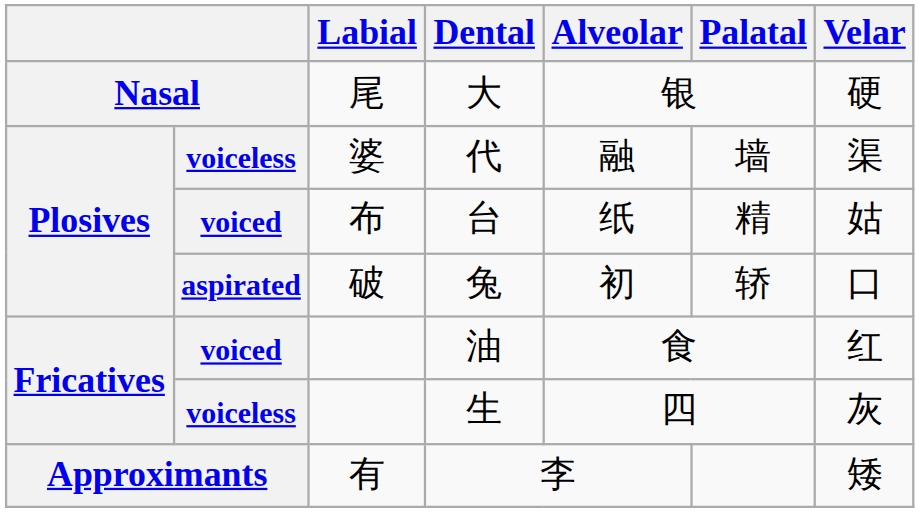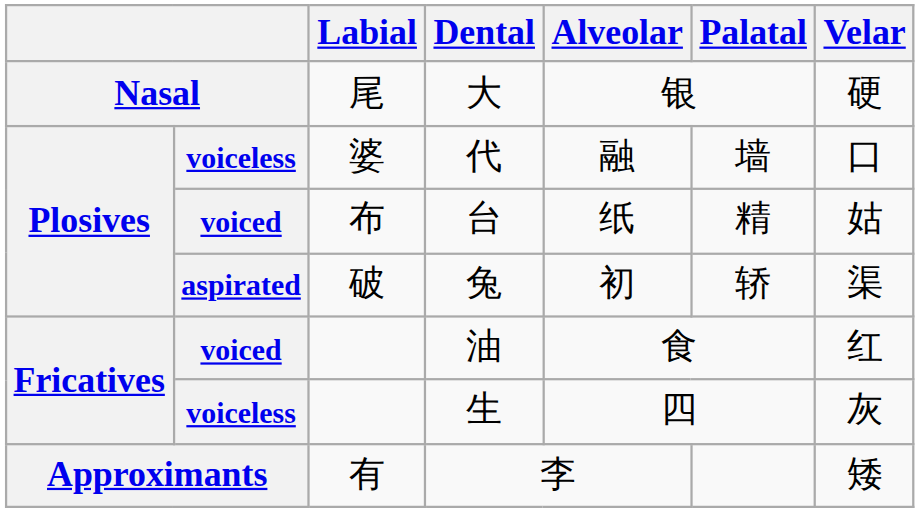代 | Velar: 渠 -> 口
兔 | Velar: 口 -> 渠
